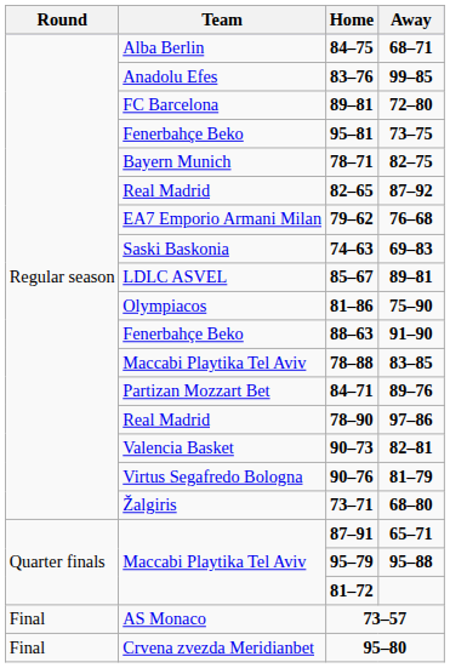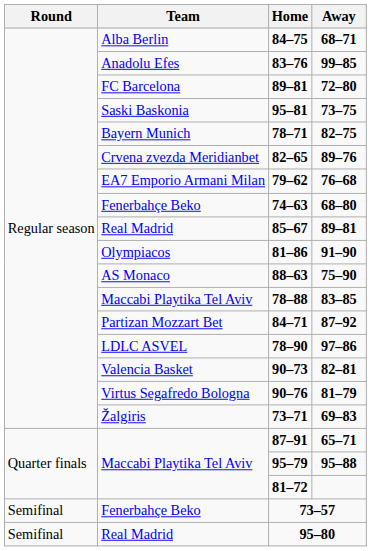95–81 | Team: Fenerbahçe Beko -> Saski Baskonia
82–65 | Team: Real Madrid -> Crvena zvezda Meridianbet
82–65 | Away: 87–92 -> 89–76
74–63 | Team: Saski Baskonia -> Fenerbahçe Beko
74–63 | Away: 69–83 -> 68–80
85–67 | Team: LDLC ASVEL -> Real Madrid
81–86 | Away: 75–90 -> 91–90
88–63 | Team: Fenerbahçe Beko -> AS Monaco
88–63 | Away: 91–90 -> 75–90
84–71 | Away: 89–76 -> 87–92
78–90 | Team: Real Madrid -> LDLC ASVEL
73–71 | Away: 68–80 -> 69–83
73–57 | Round: Final -> Semifinal
73–57 | Team: AS Monaco -> Fenerbahçe Beko
95–80 | Round: Final -> Semifinal
95–80 | Team: Crvena zvezda Meridianbet -> Real Madrid
